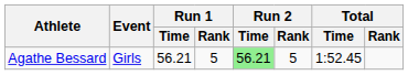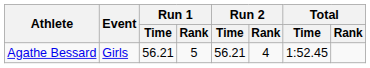Agathe Bessard | Run 2 / Time: lightgreen background -> no background
Agathe Bessard | Run 2 / Rank: 5 -> 4
